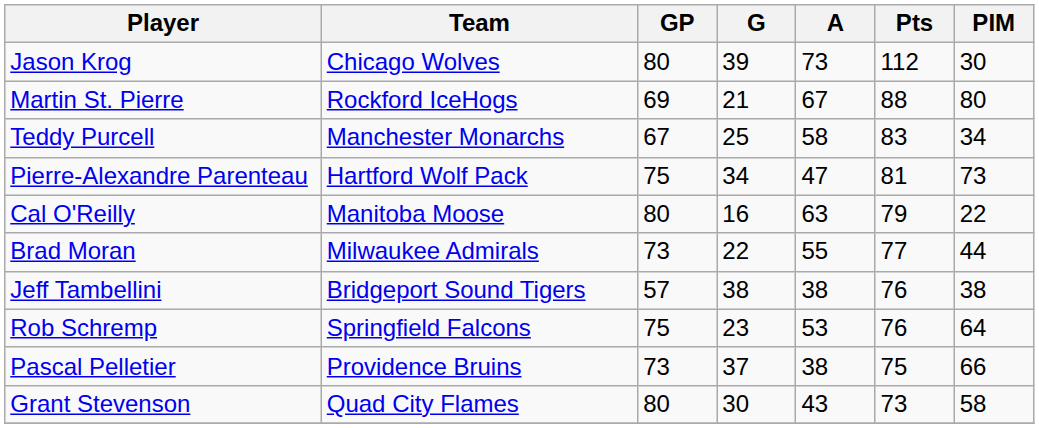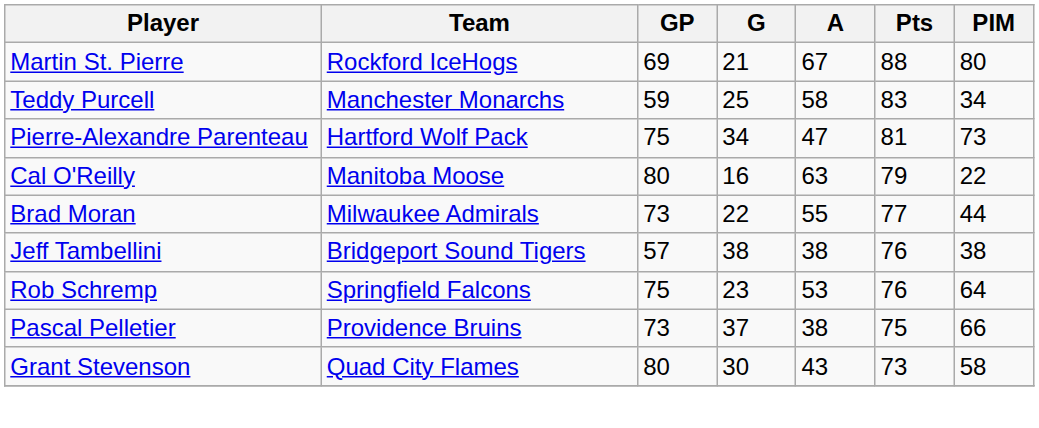- row: Jason Krog | Chicago Wolves | 80 | 39 | 73 | 112 | 30
Teddy Purcell | GP: 67 -> 59
